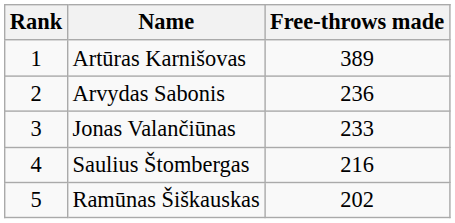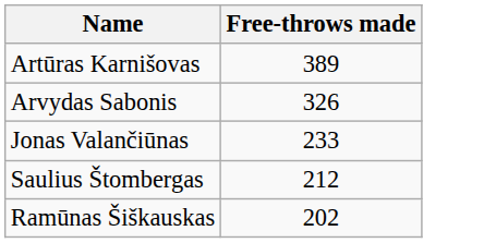- column: Rank | 1 | 2 | 3 | 4 | 5
Arvydas Sabonis | Free-throws made: 236 -> 326
Saulius Štombergas | Free-throws made: 216 -> 212
